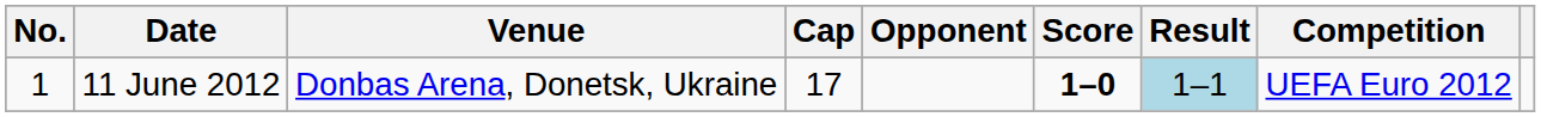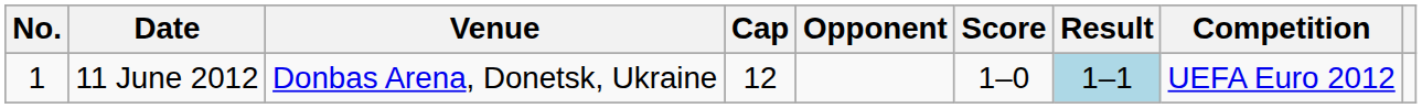11 June 2012 | Cap: 17 -> 12
11 June 2012 | Score: bold -> normal
